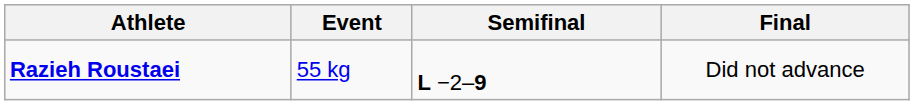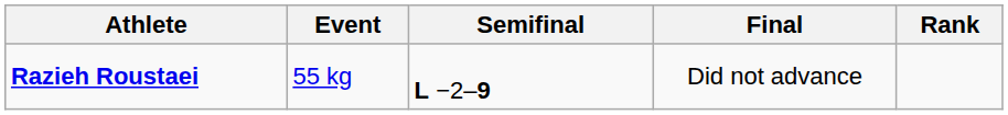+ column: Rank
